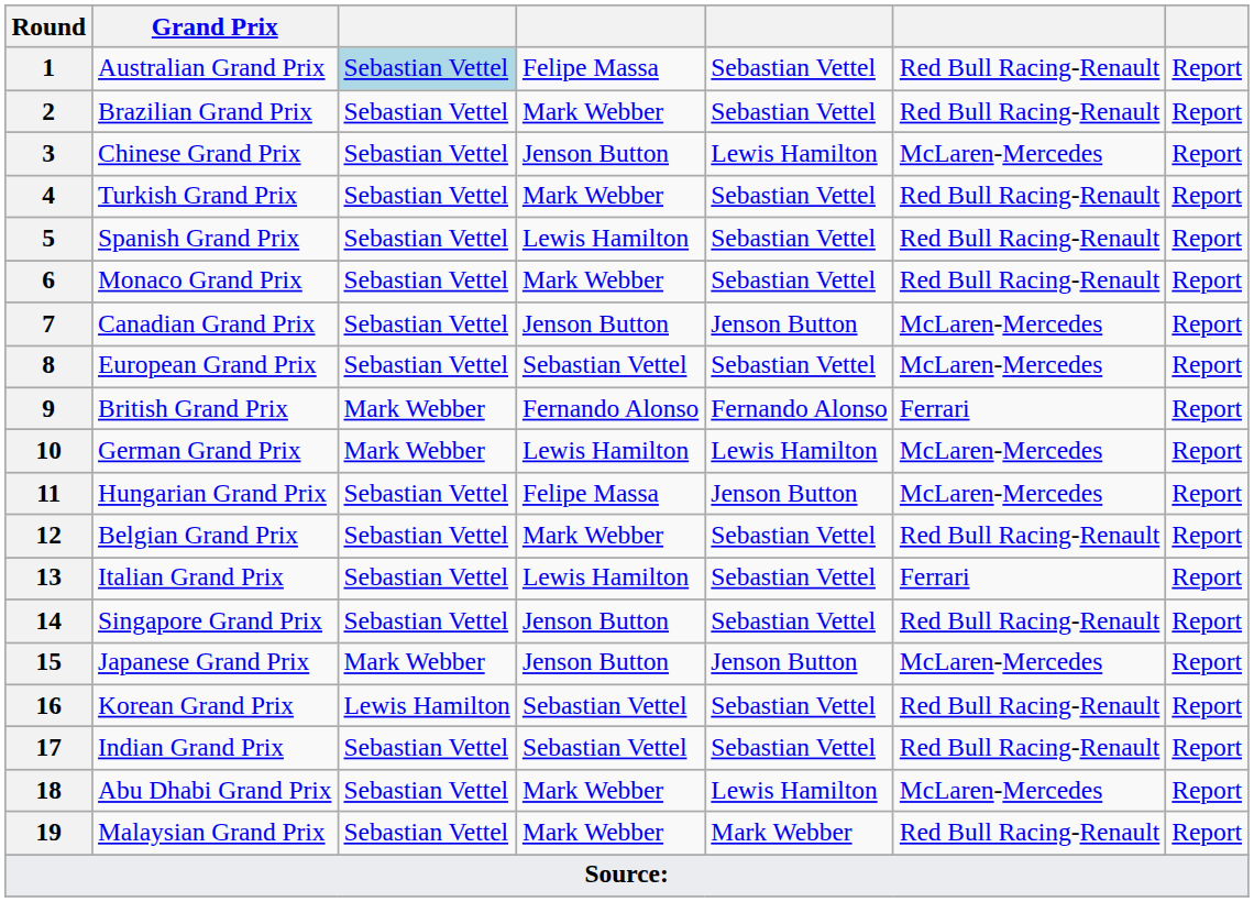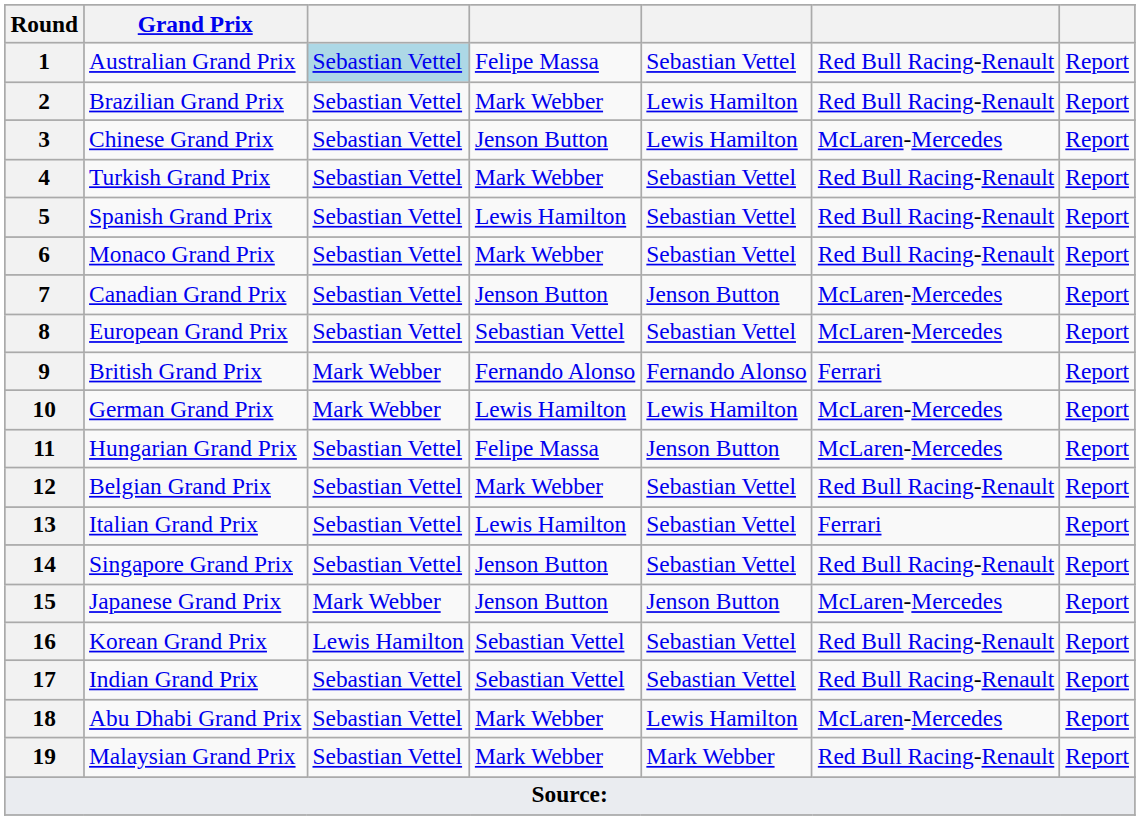2 | column 5: Sebastian Vettel -> Lewis Hamilton
